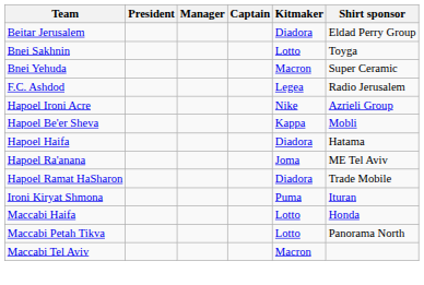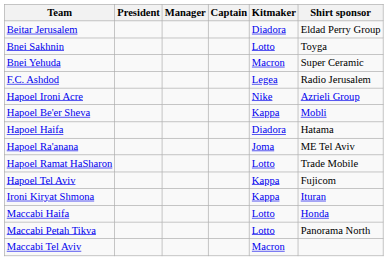Hapoel Ramat HaSharon | Kitmaker: Diadora -> Lotto
+ row: Hapoel Tel Aviv | Kappa | Fujicom
Ironi Kiryat Shmona | Kitmaker: Puma -> Kappa
